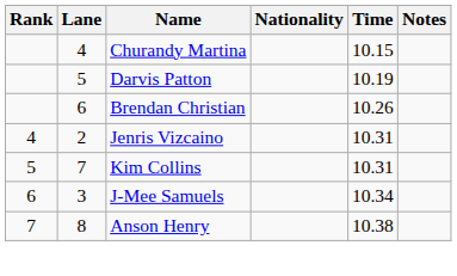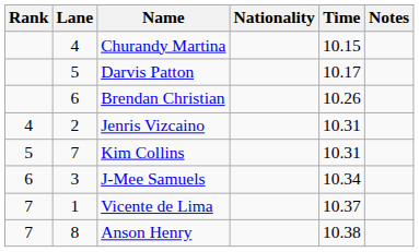Darvis Patton | Time: 10.19 -> 10.17
+ row: 7 | 1 | Vicente de Lima | 10.37
